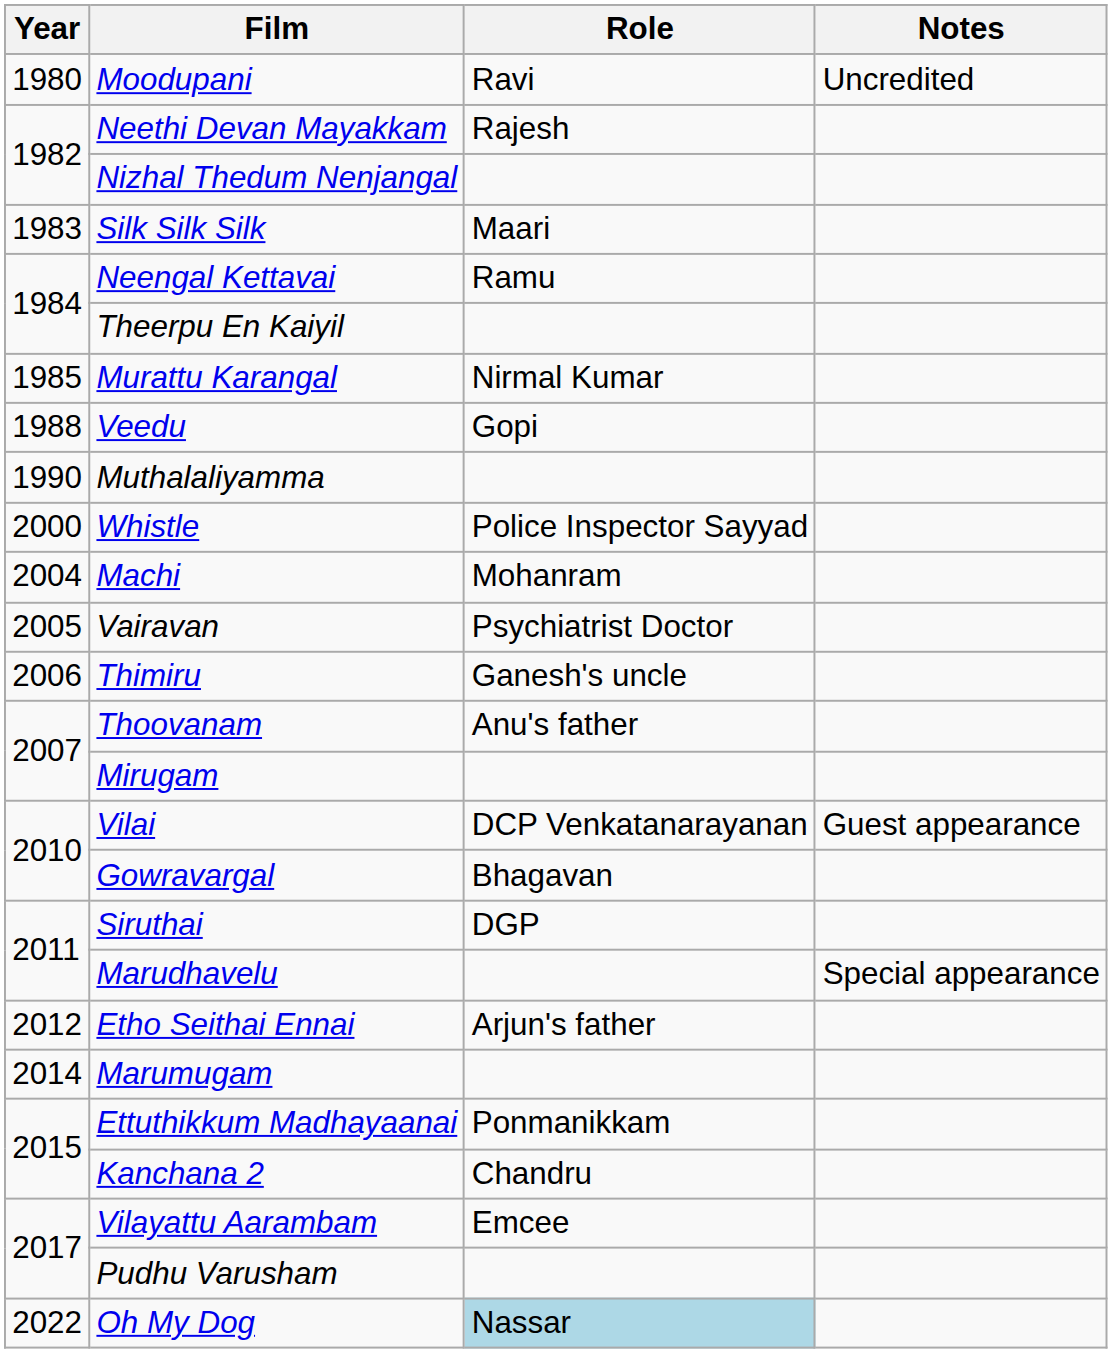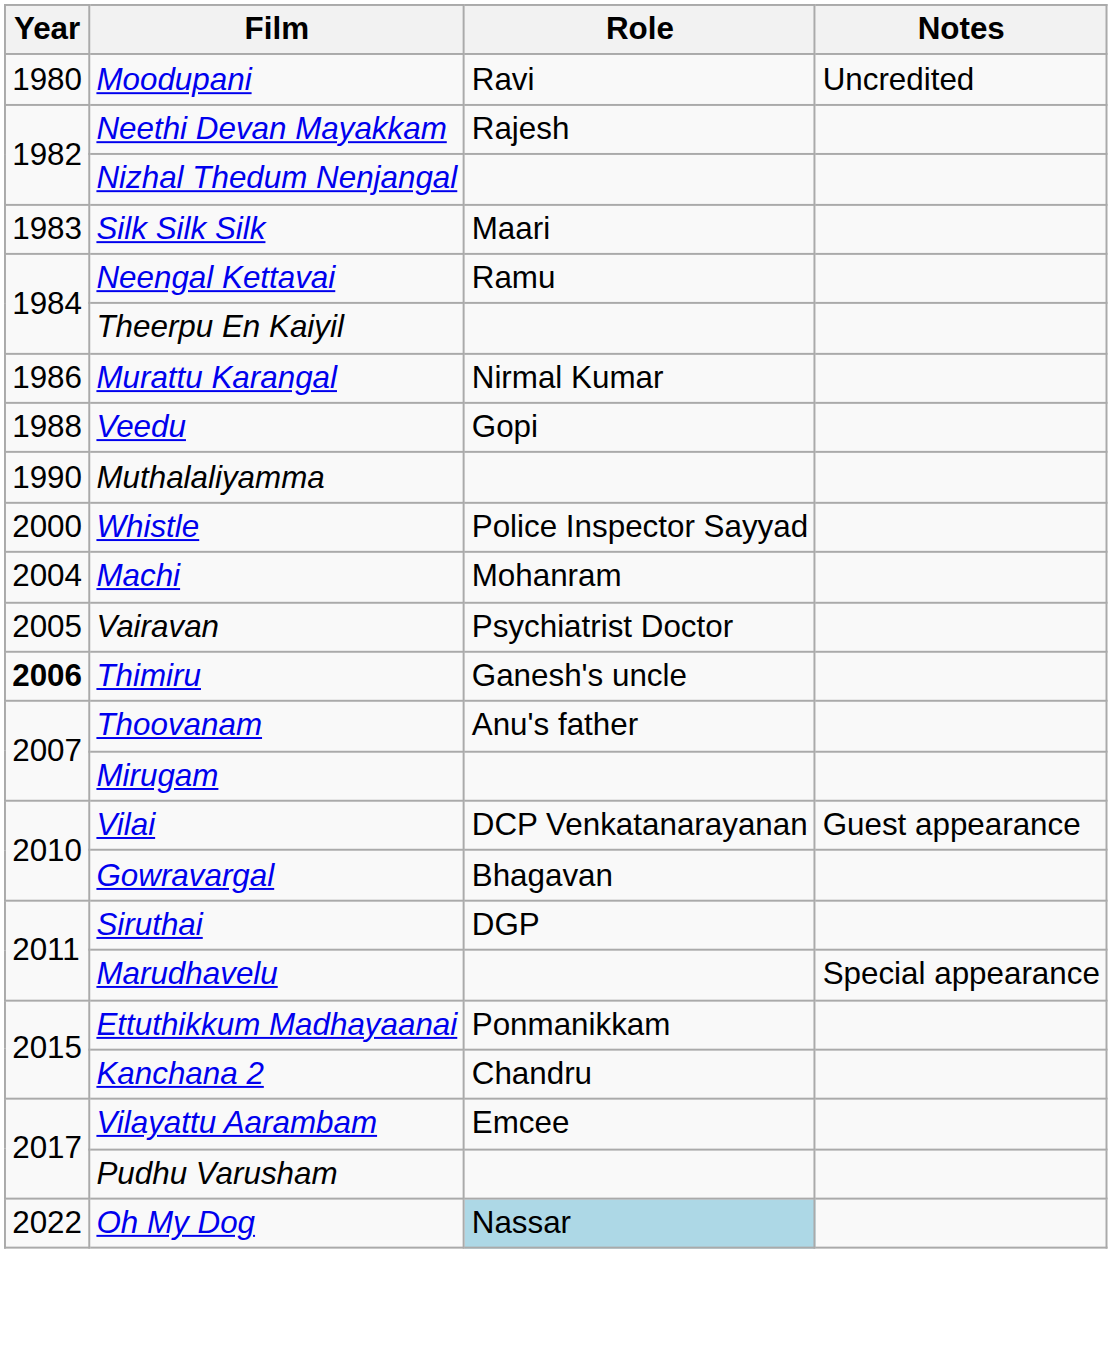Murattu Karangal | Year: 1985 -> 1986
Thimiru | Year: normal -> bold
- row: 2012 | Etho Seithai Ennai | Arjun's father
- row: 2014 | Marumugam
